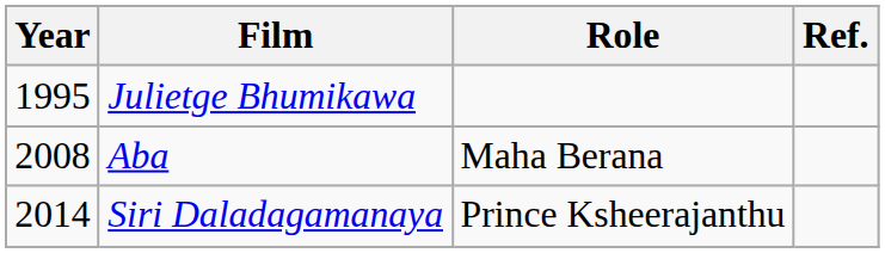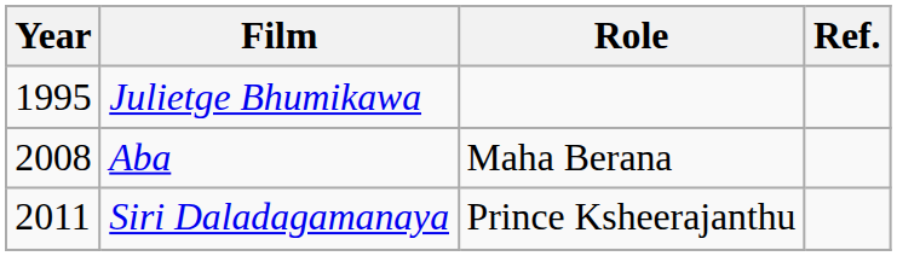Siri Daladagamanaya | Year: 2014 -> 2011
